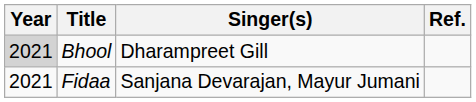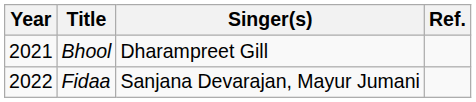Bhool | Year: lightgrey background -> no background
Fidaa | Year: 2021 -> 2022
